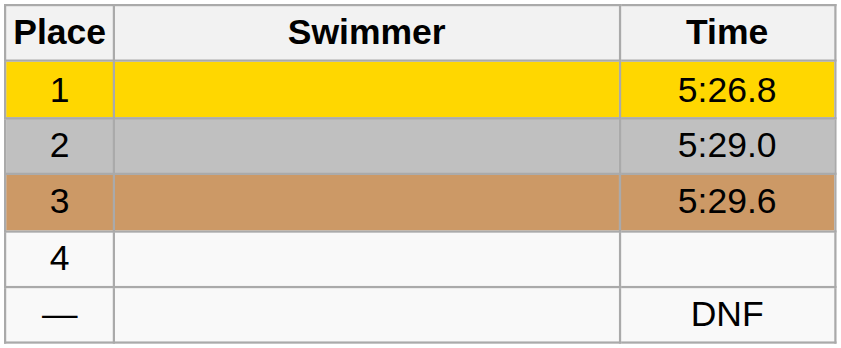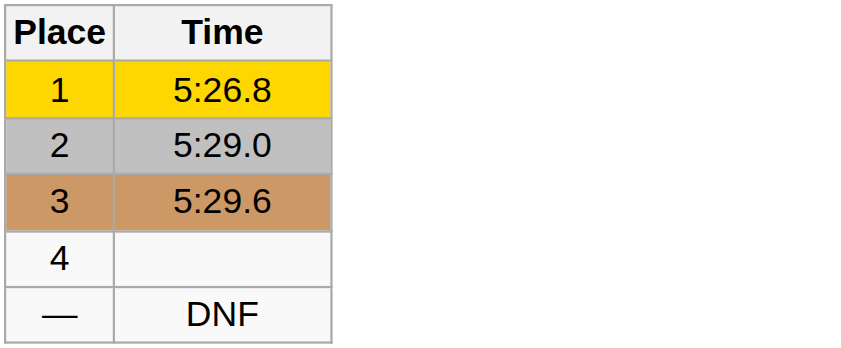- column: Swimmer
